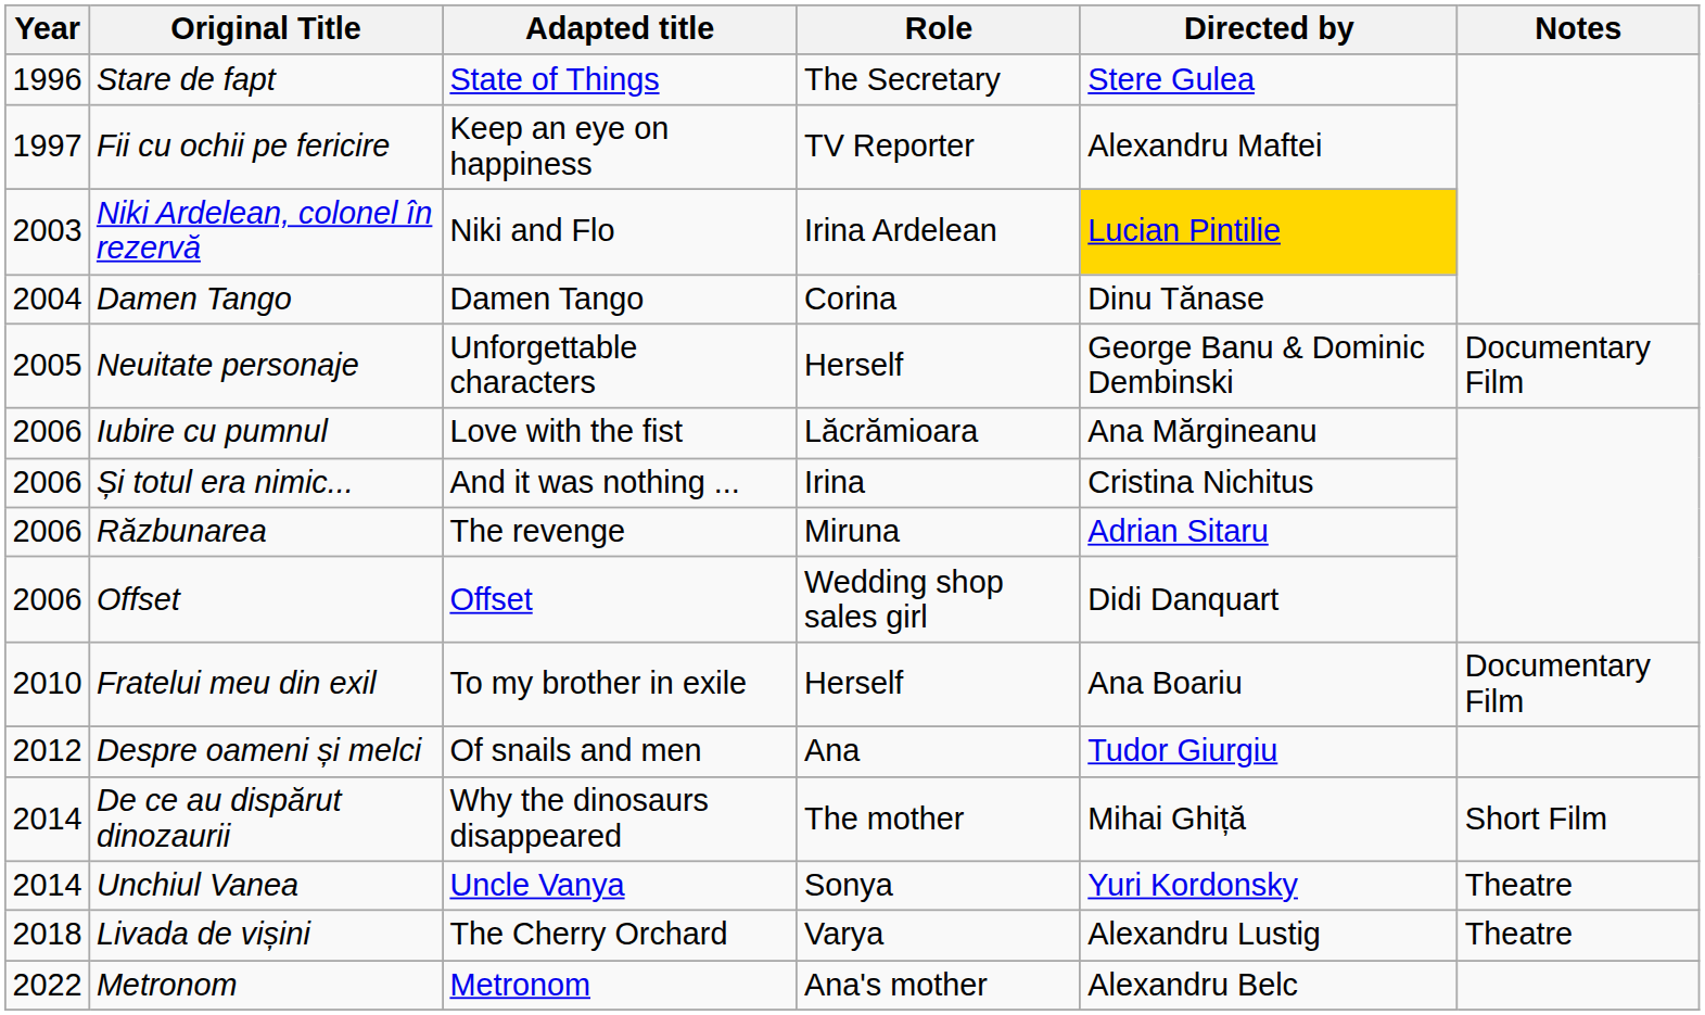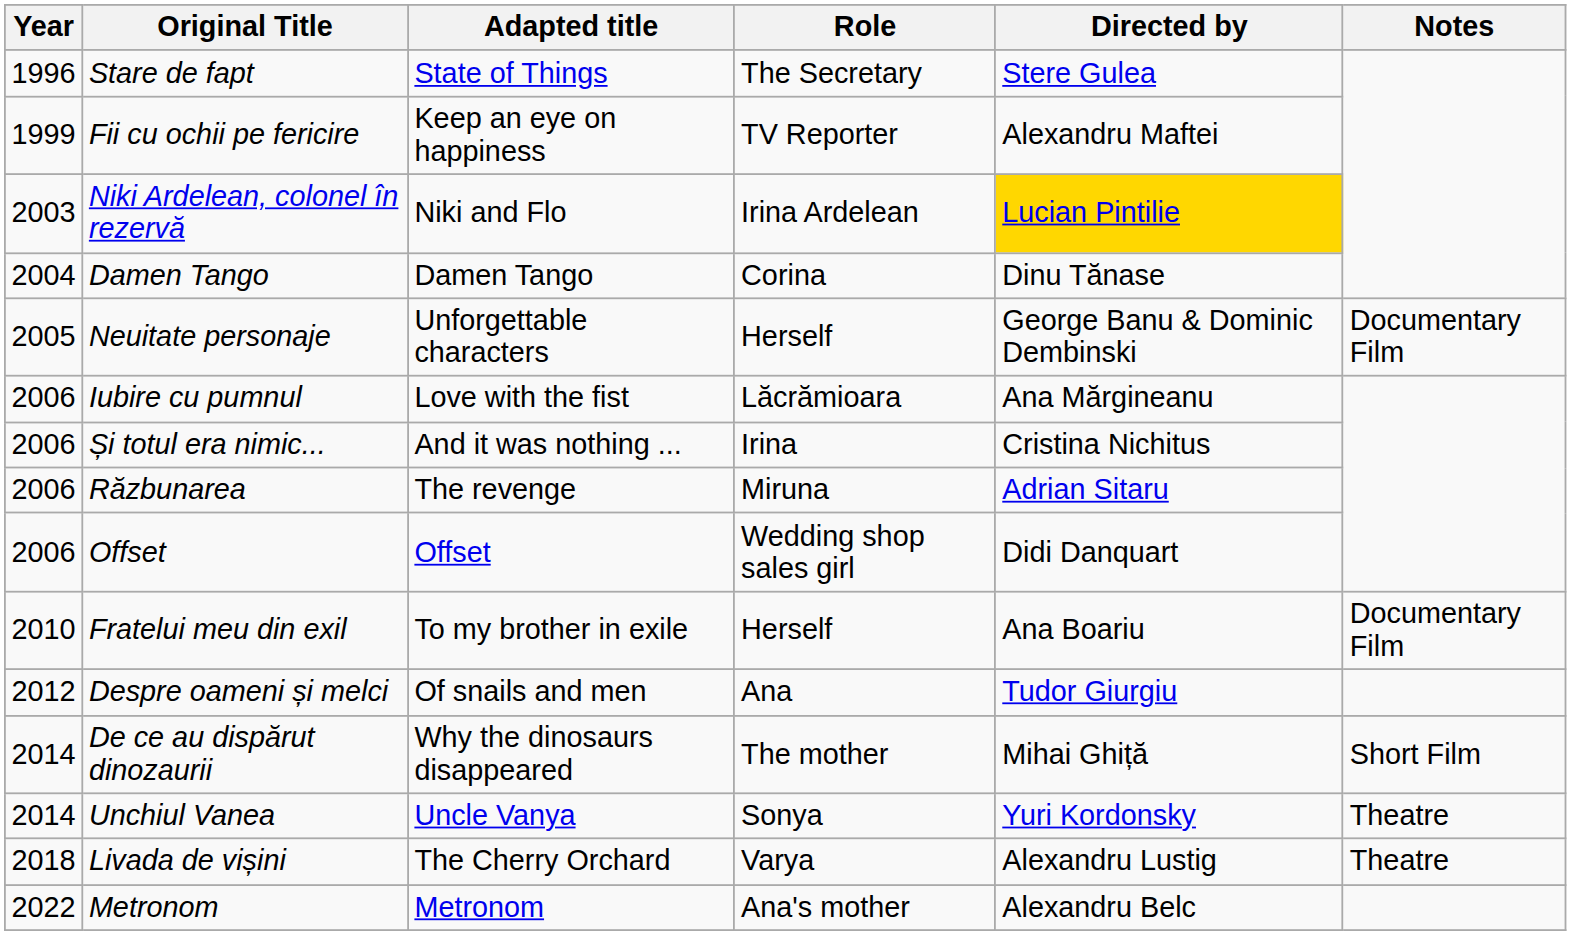Fii cu ochii pe fericire | Year: 1997 -> 1999
